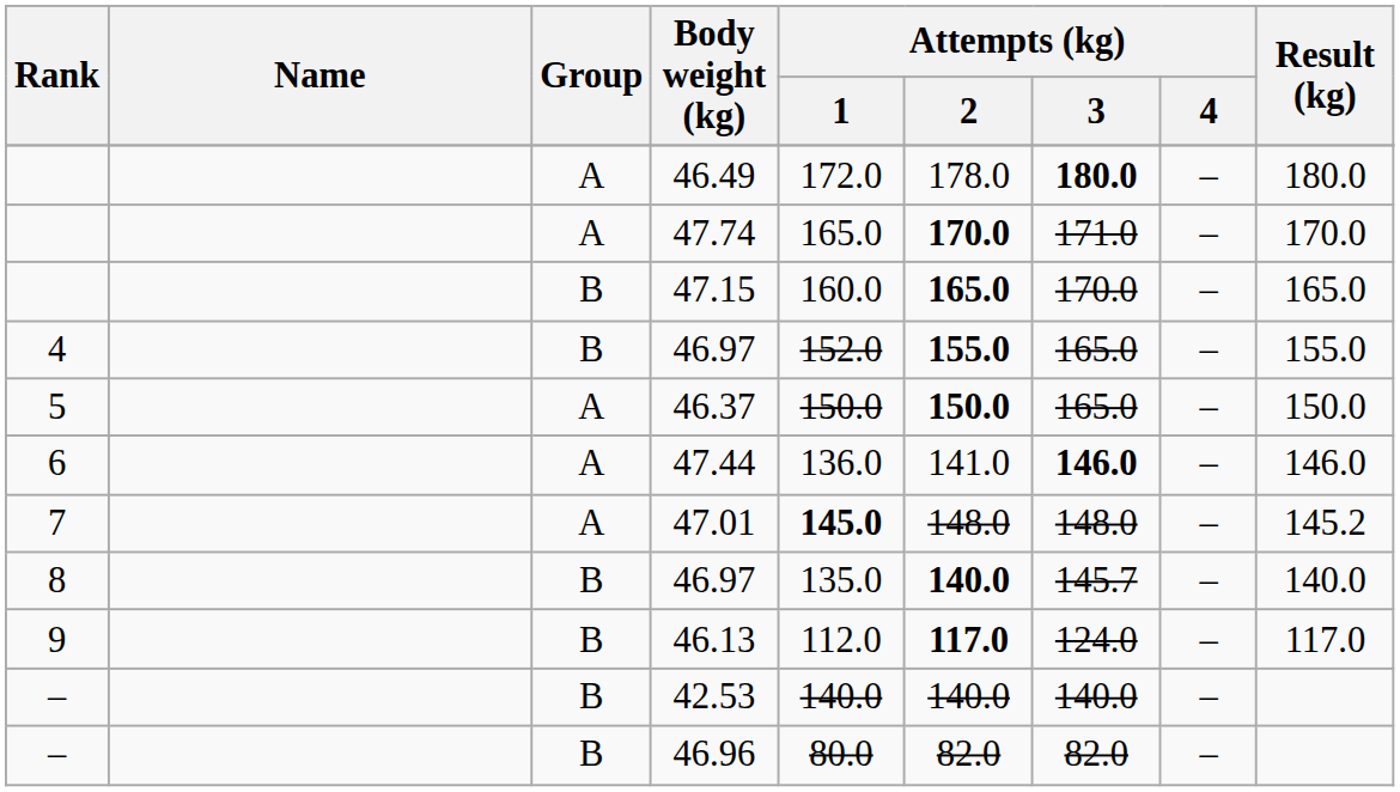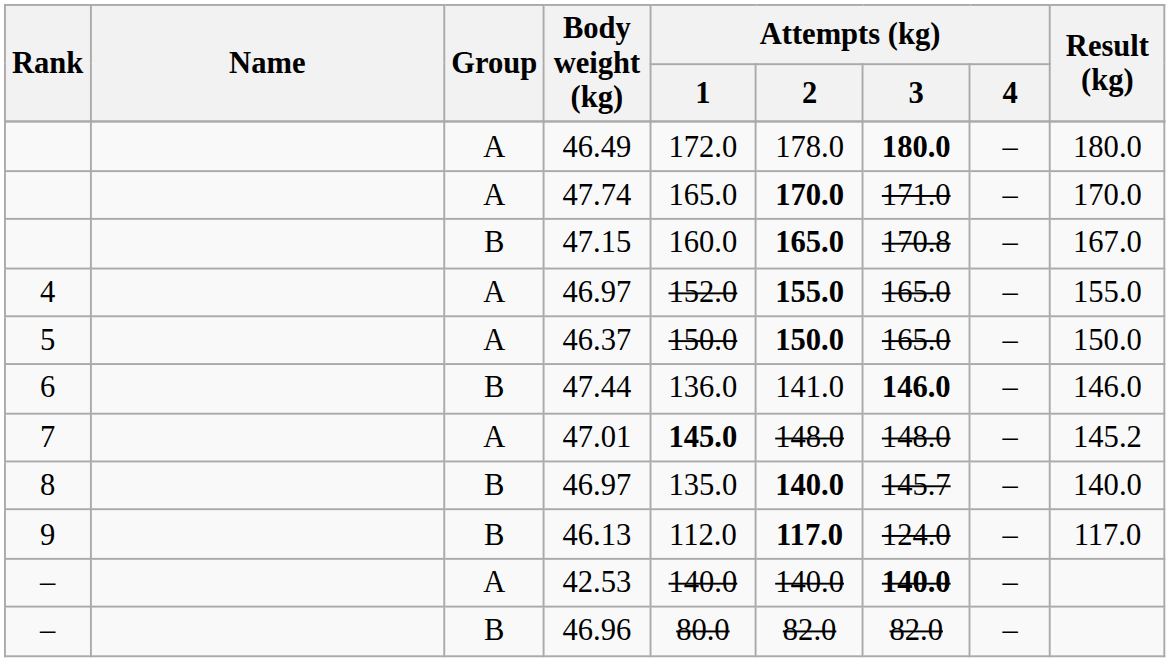47.15 | Attempts (kg) / 3: 170.0 -> 170.8
47.15 | Result (kg): 165.0 -> 167.0
4 / 46.97 | Group: B -> A
47.44 | Group: A -> B
42.53 | Group: B -> A
42.53 | Attempts (kg) / 3: normal -> bold
